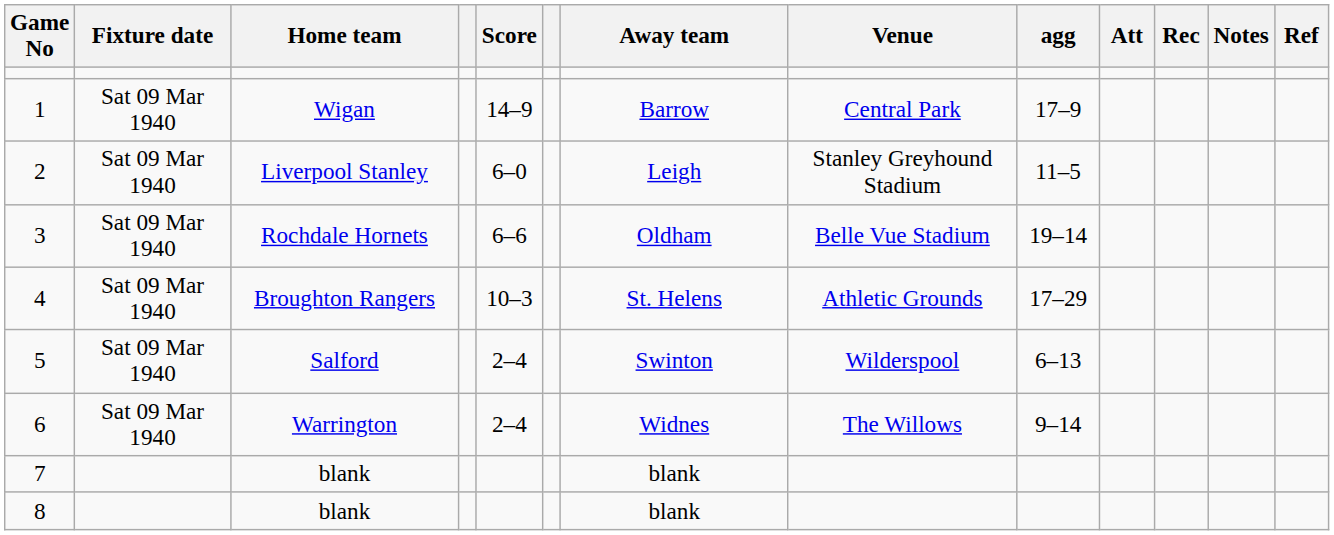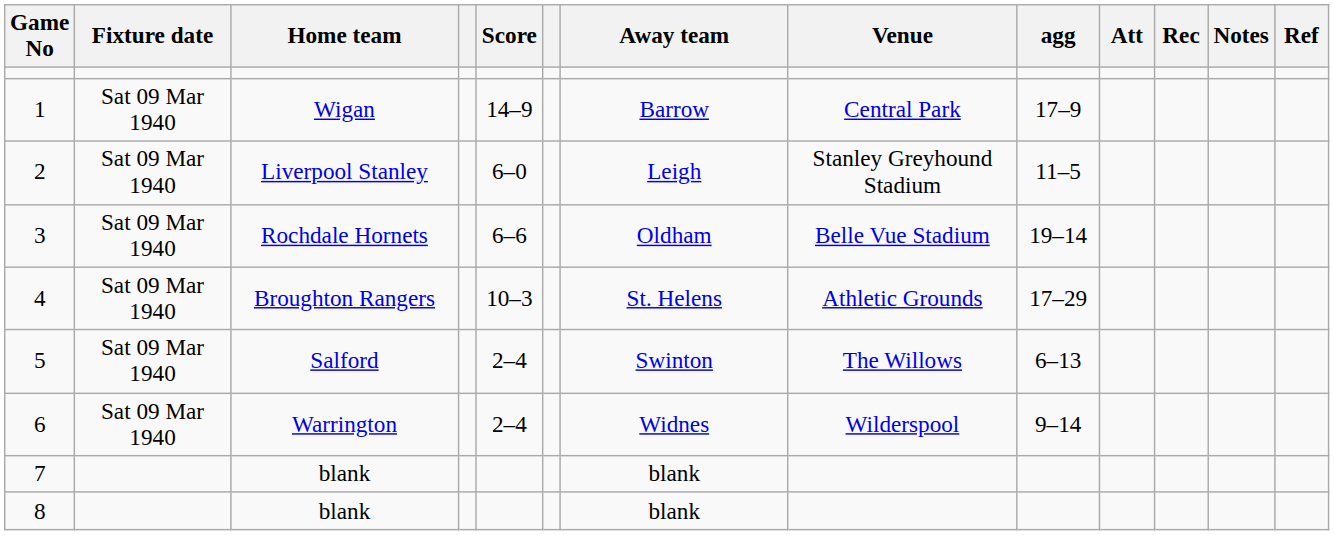5 | Venue: Wilderspool -> The Willows
6 | Venue: The Willows -> Wilderspool
